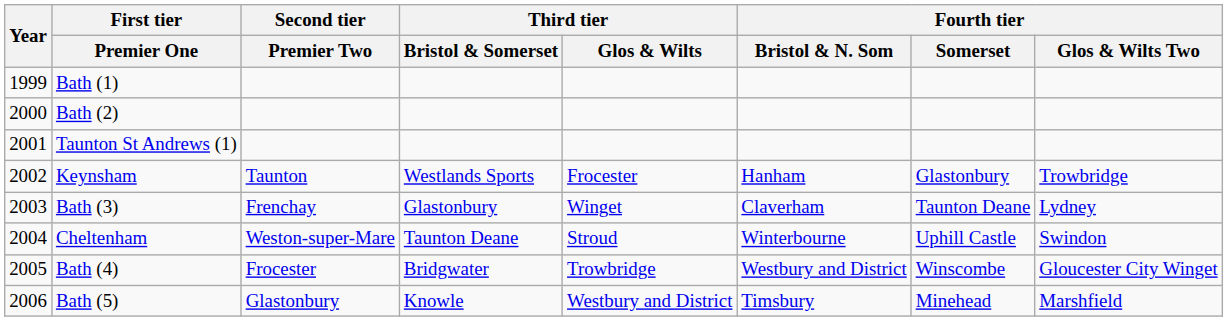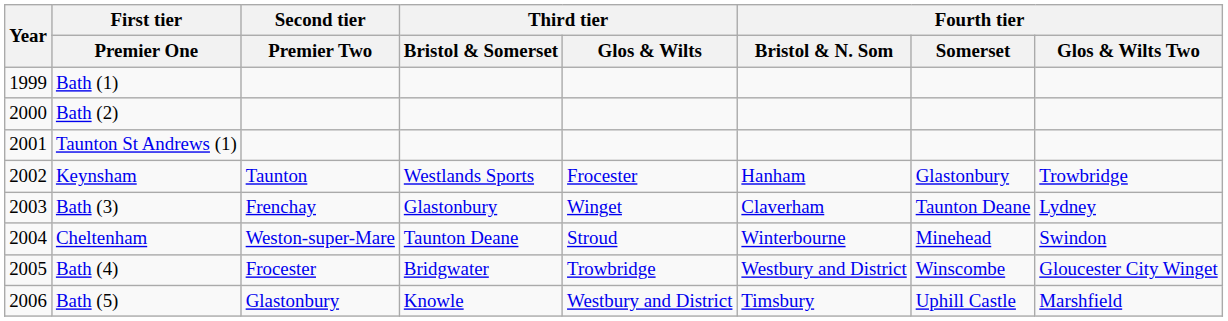Cheltenham | Fourth tier / Somerset: Uphill Castle -> Minehead
Bath (5) | Fourth tier / Somerset: Minehead -> Uphill Castle
